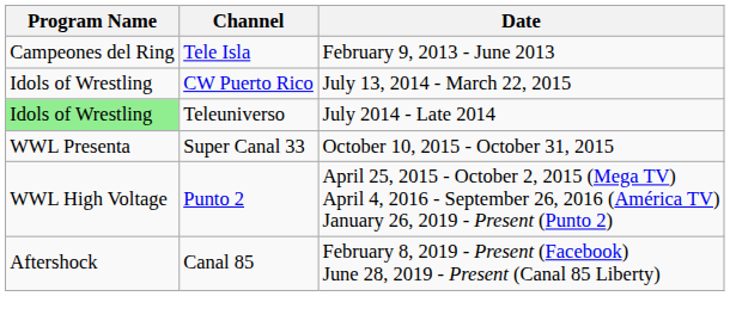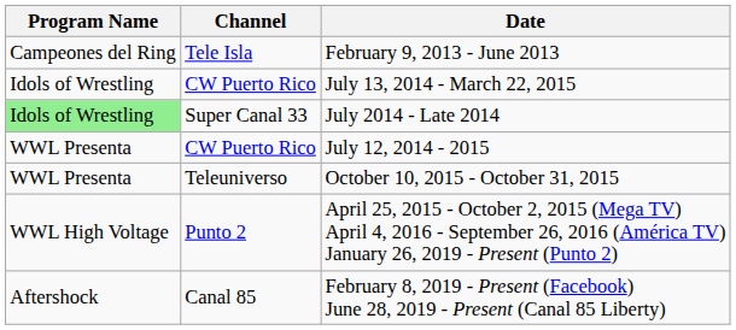July 2014 - Late 2014 | Channel: Teleuniverso -> Super Canal 33
+ row: WWL Presenta | CW Puerto Rico | July 12, 2014 - 2015
October 10, 2015 - October 31, 2015 | Channel: Super Canal 33 -> Teleuniverso
